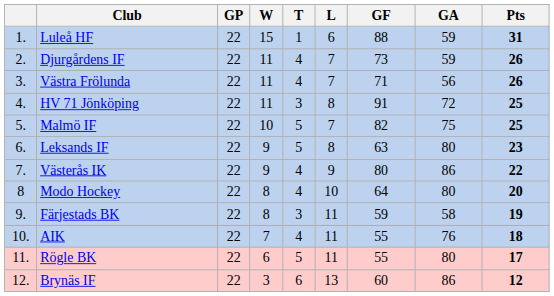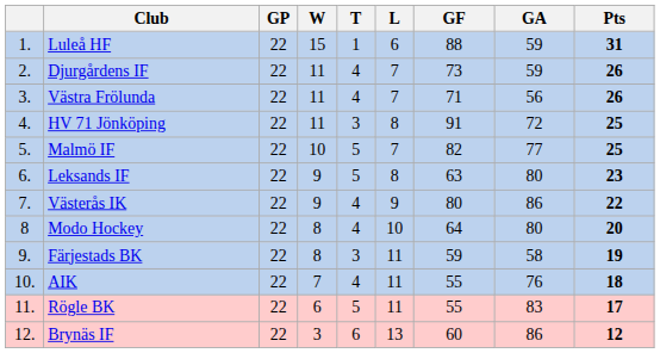Malmö IF | GA: 75 -> 77
Rögle BK | GA: 80 -> 83
